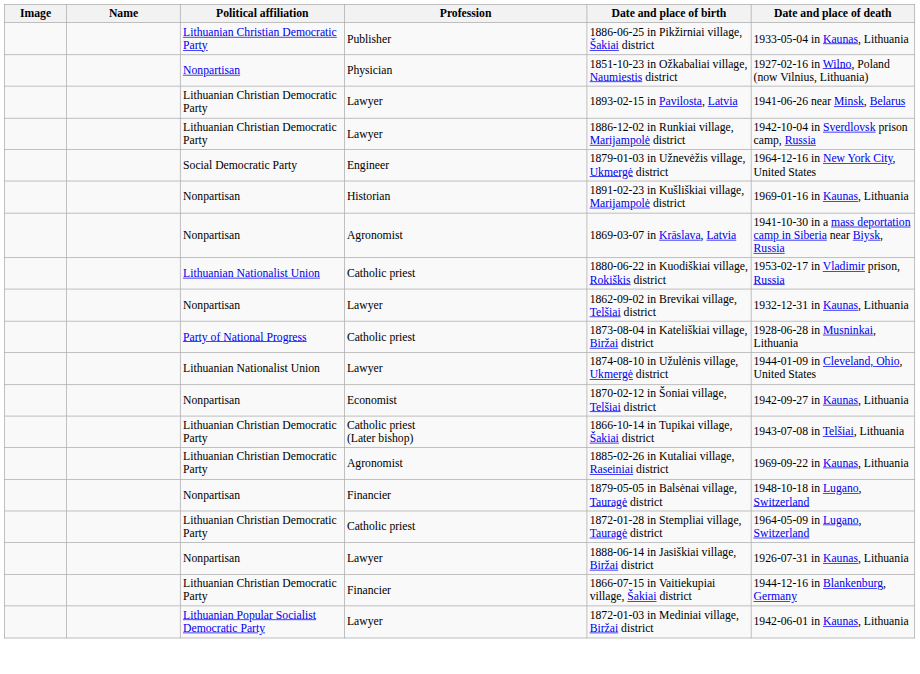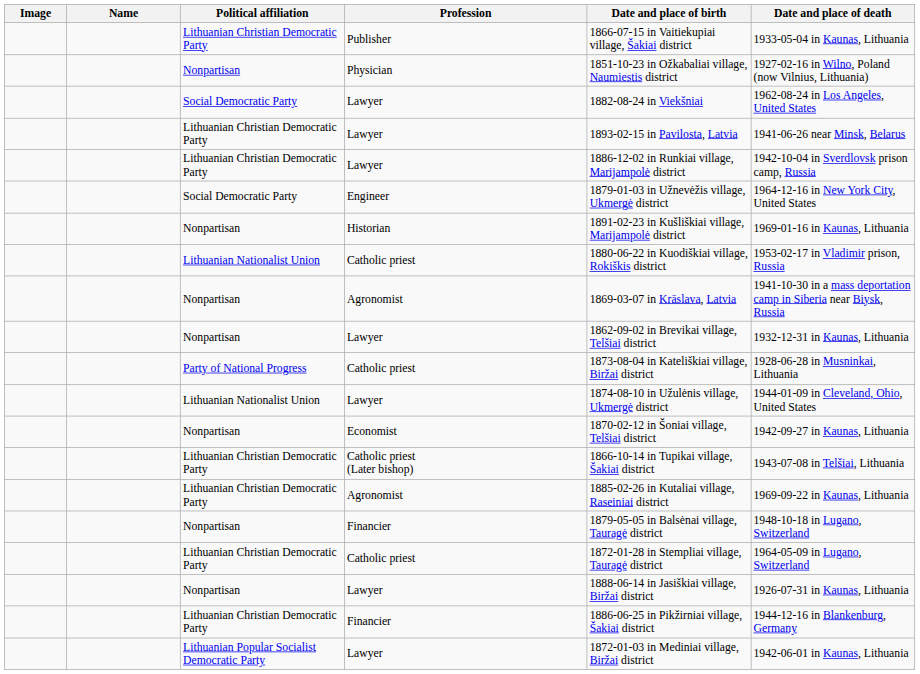Publisher | Date and place of birth: 1886-06-25 in Pikžirniai village, Šakiai district -> 1866-07-15 in Vaitiekupiai village, Šakiai district
+ row: Social Democratic Party | Lawyer | 1882-08-24 in Viekšniai | 1962-08-24 in Los Angeles, United States
rows swapped: Nonpartisan / Agronomist <-> Lithuanian Nationalist Union / Catholic priest
Lithuanian Christian Democratic Party / Financier | Date and place of birth: 1866-07-15 in Vaitiekupiai village, Šakiai district -> 1886-06-25 in Pikžirniai village, Šakiai district
